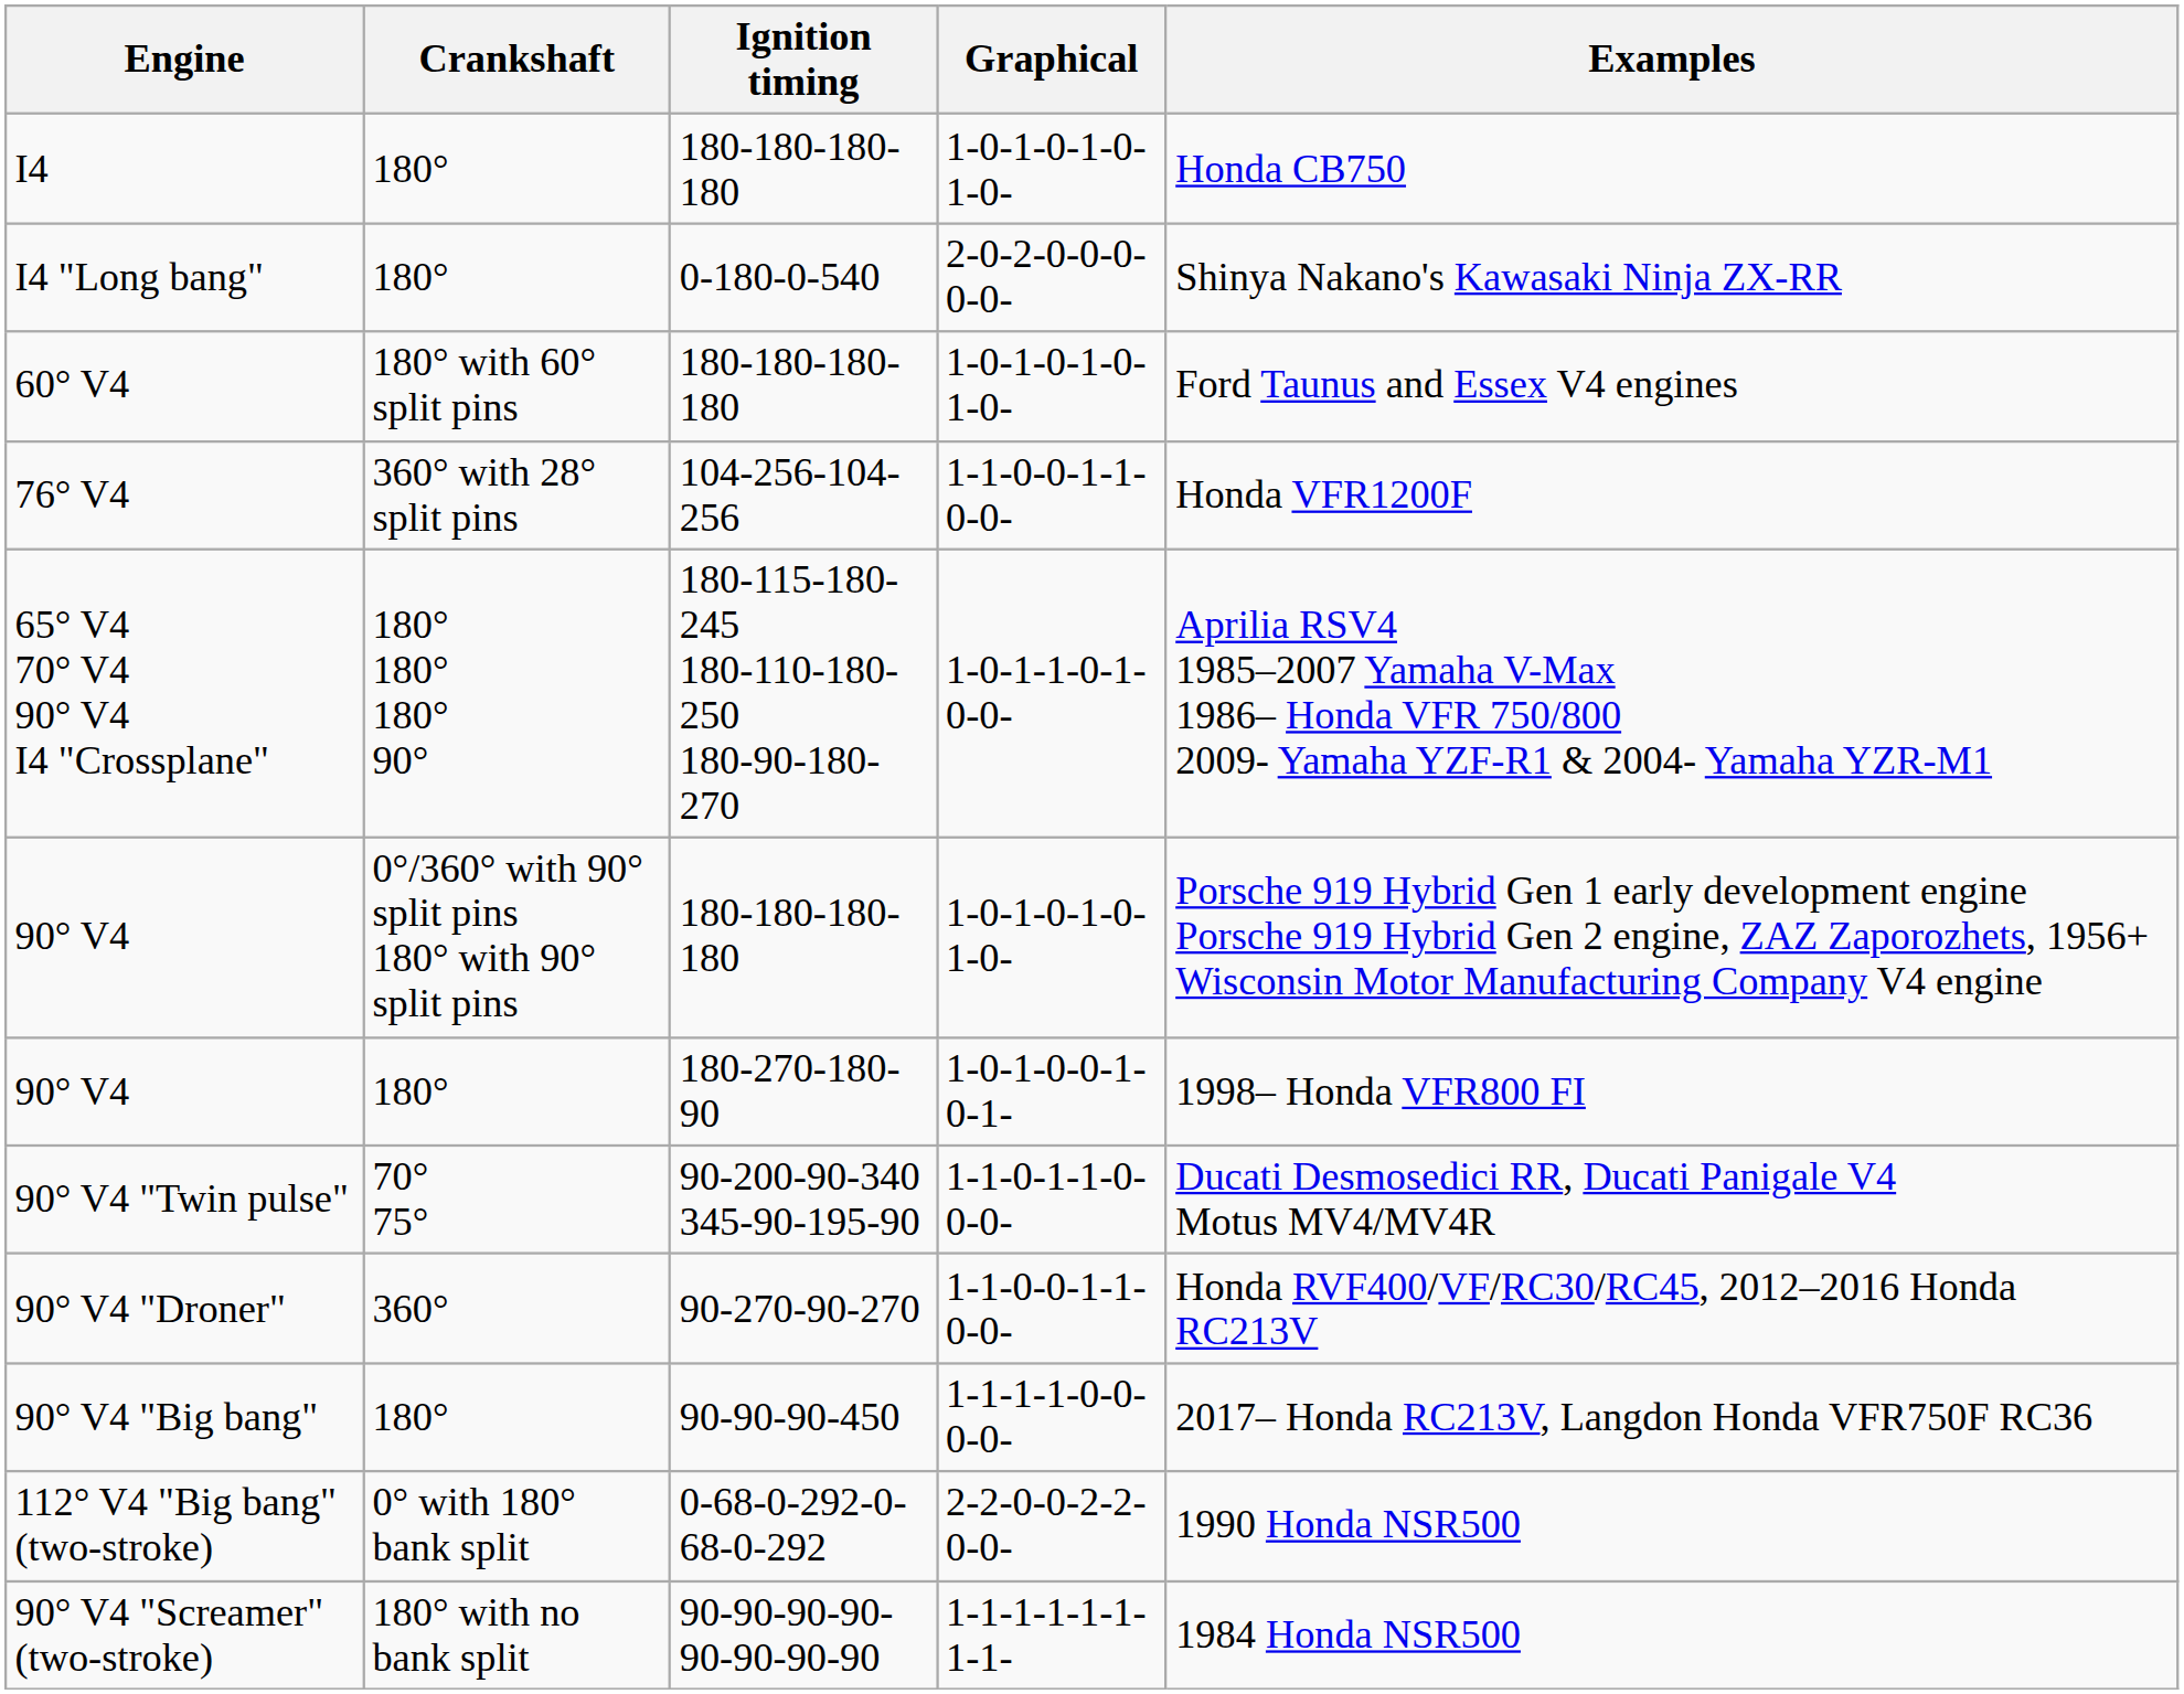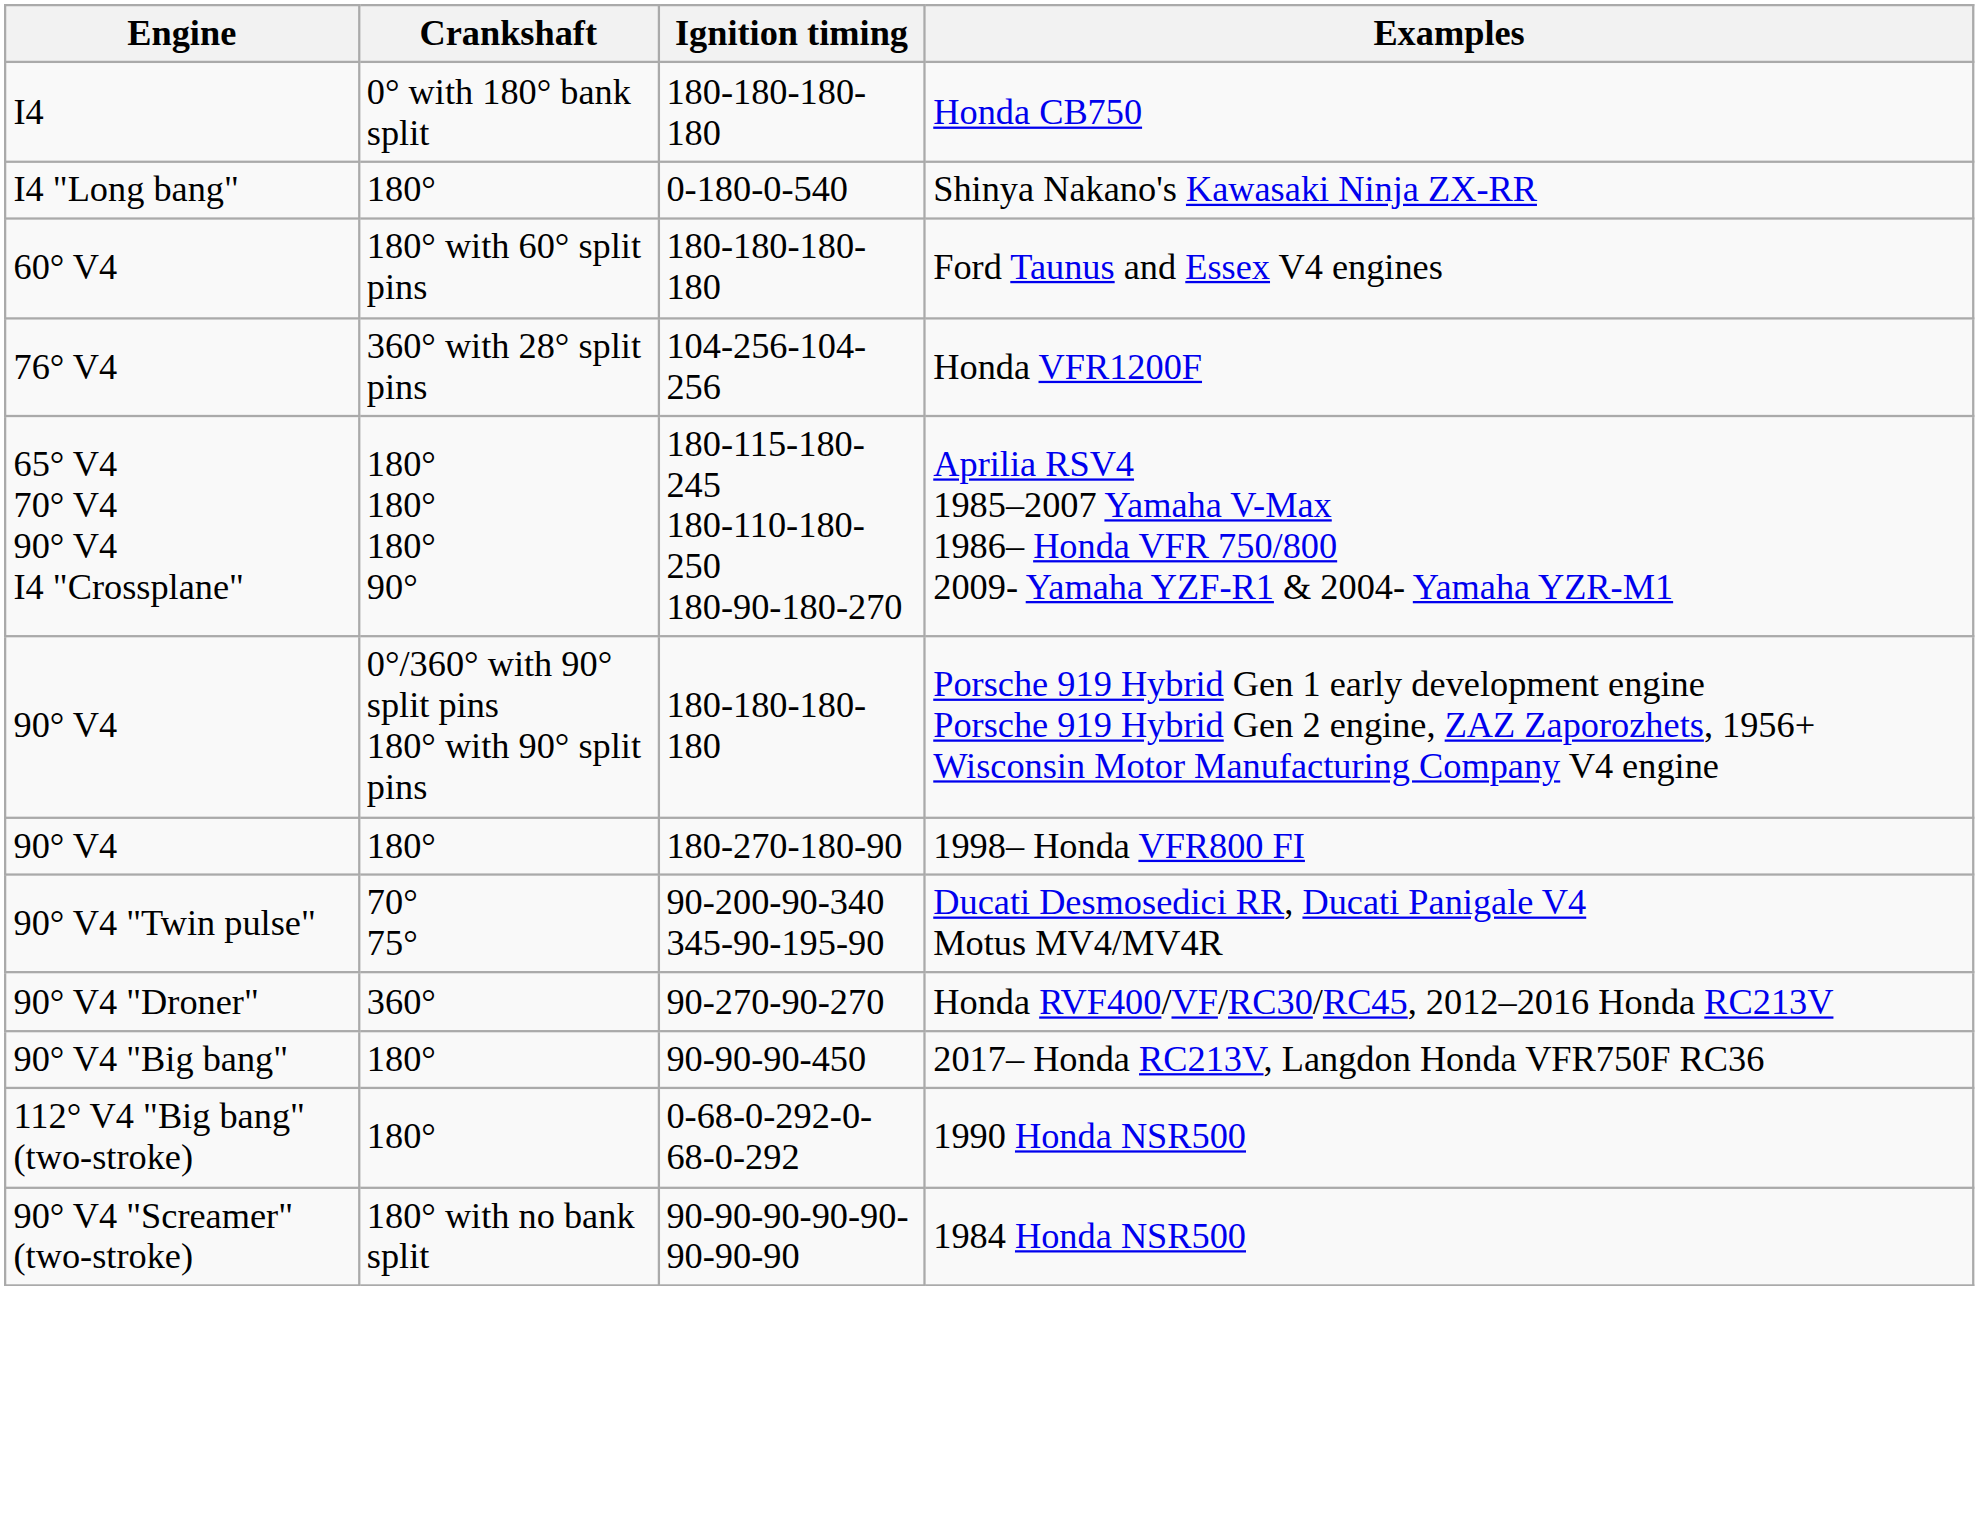- column: Graphical | 1-0-1-0-1-0-1-0- | 2-0-2-0-0-0-0-0- | 1-0-1-0-1-0-1-0- | 1-1-0-0-1-1-0-0- | 1-0-1-1-0-1-0-0- | 1-0-1-0-1-0-1-0- | 1-0-1-0-0-1-0-1- | 1-1-0-1-1-0-0-0- | 1-1-0-0-1-1-0-0- | 1-1-1-1-0-0-0-0- | 2-2-0-0-2-2-0-0- | 1-1-1-1-1-1-1-1-
I4 | Crankshaft: 180° -> 0° with 180° bank split
112° V4 "Big bang" (two-stroke) | Crankshaft: 0° with 180° bank split -> 180°
